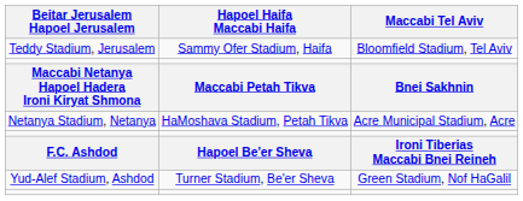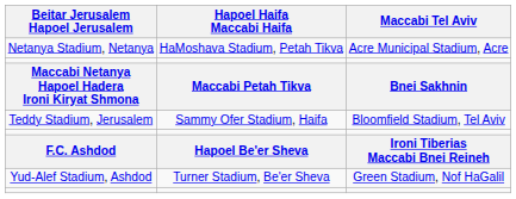rows swapped: Teddy Stadium, Jerusalem <-> Netanya Stadium, Netanya
